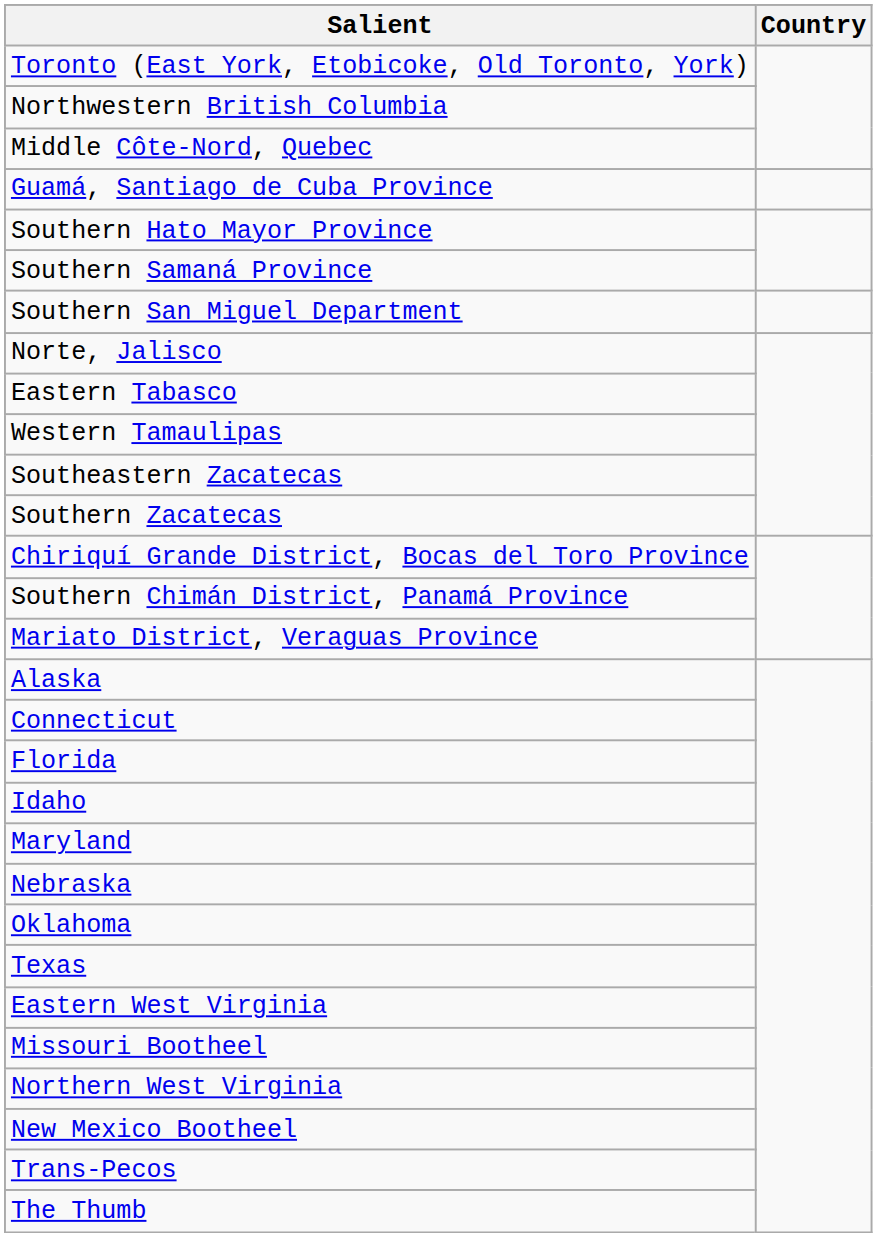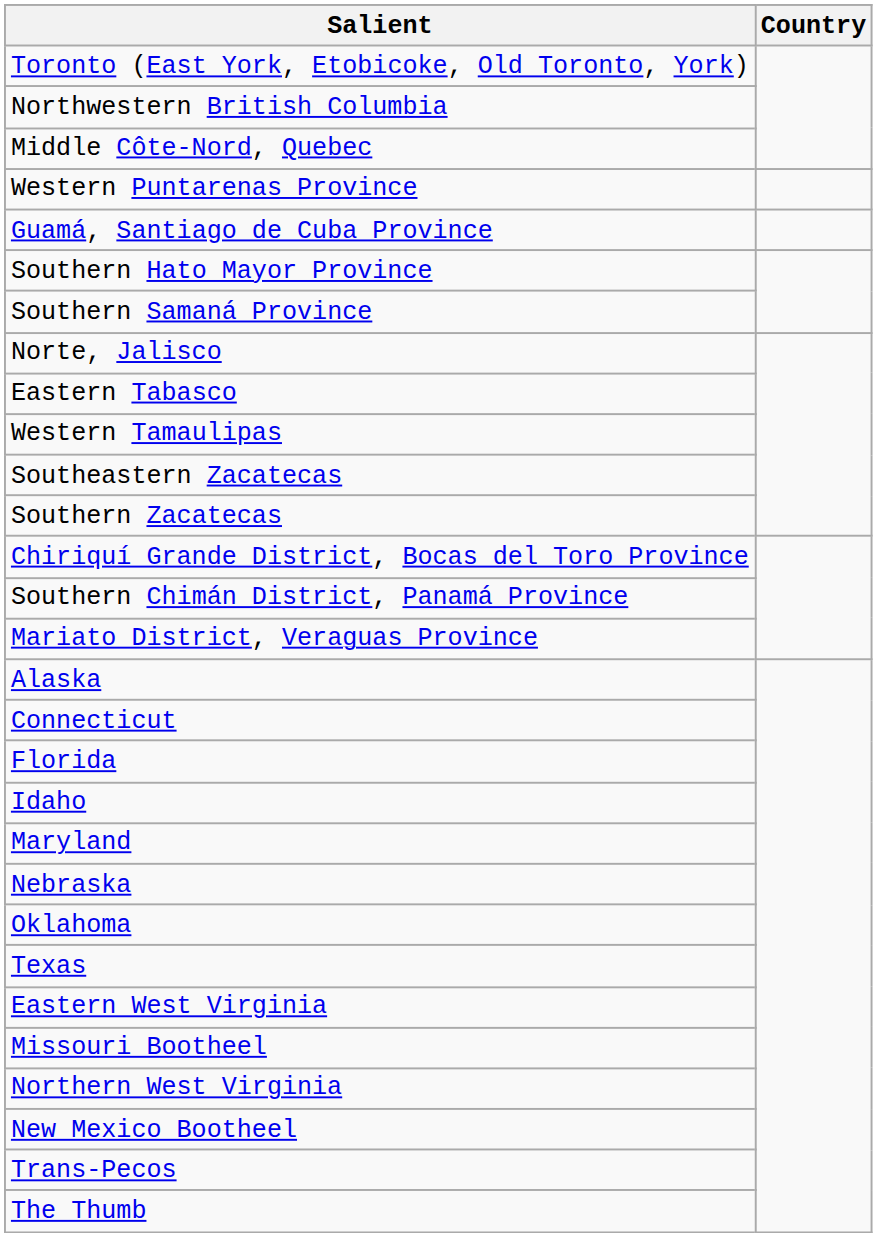+ row: Western Puntarenas Province
- row: Southern San Miguel Department
